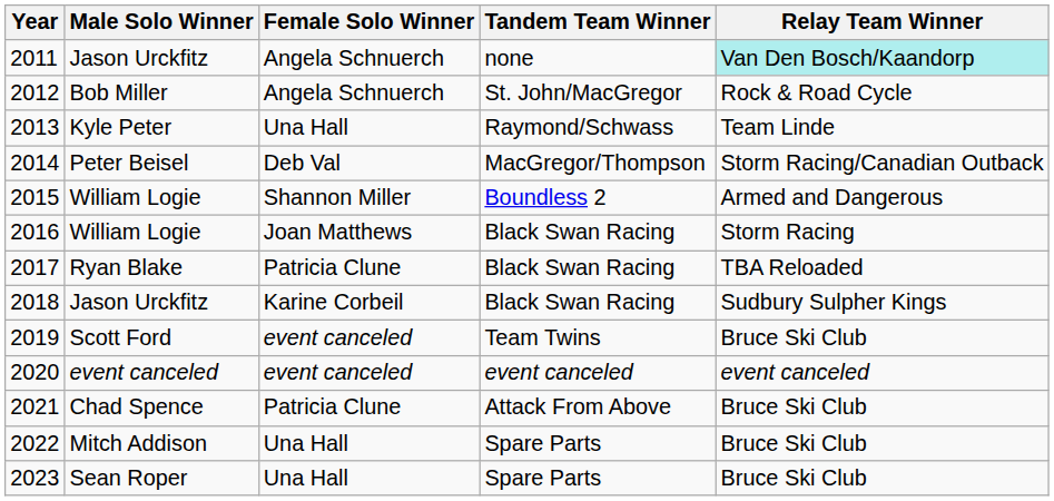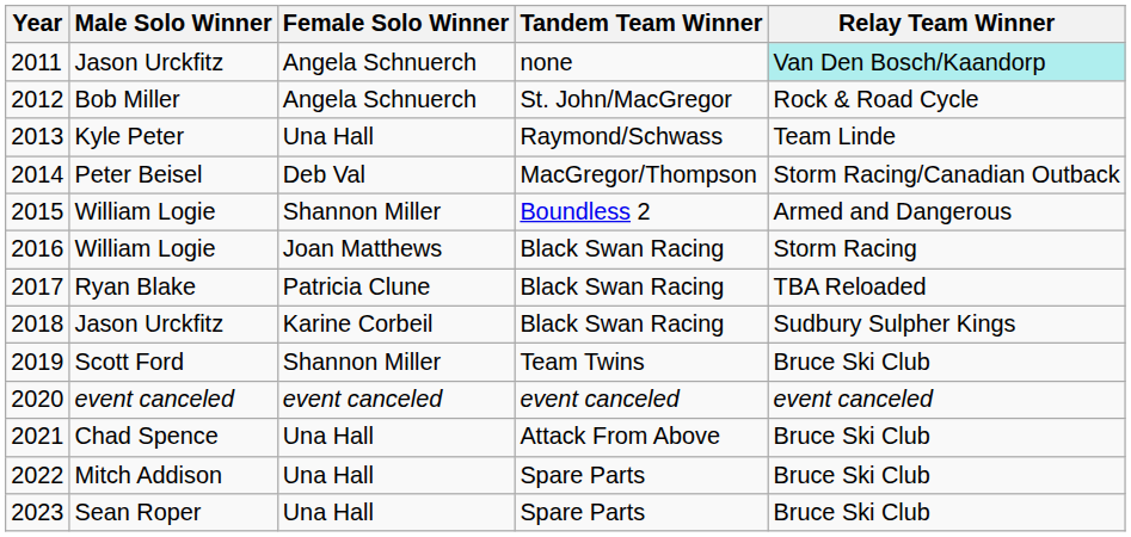2019 | Female Solo Winner: event canceled -> Shannon Miller
2021 | Female Solo Winner: Patricia Clune -> Una Hall
